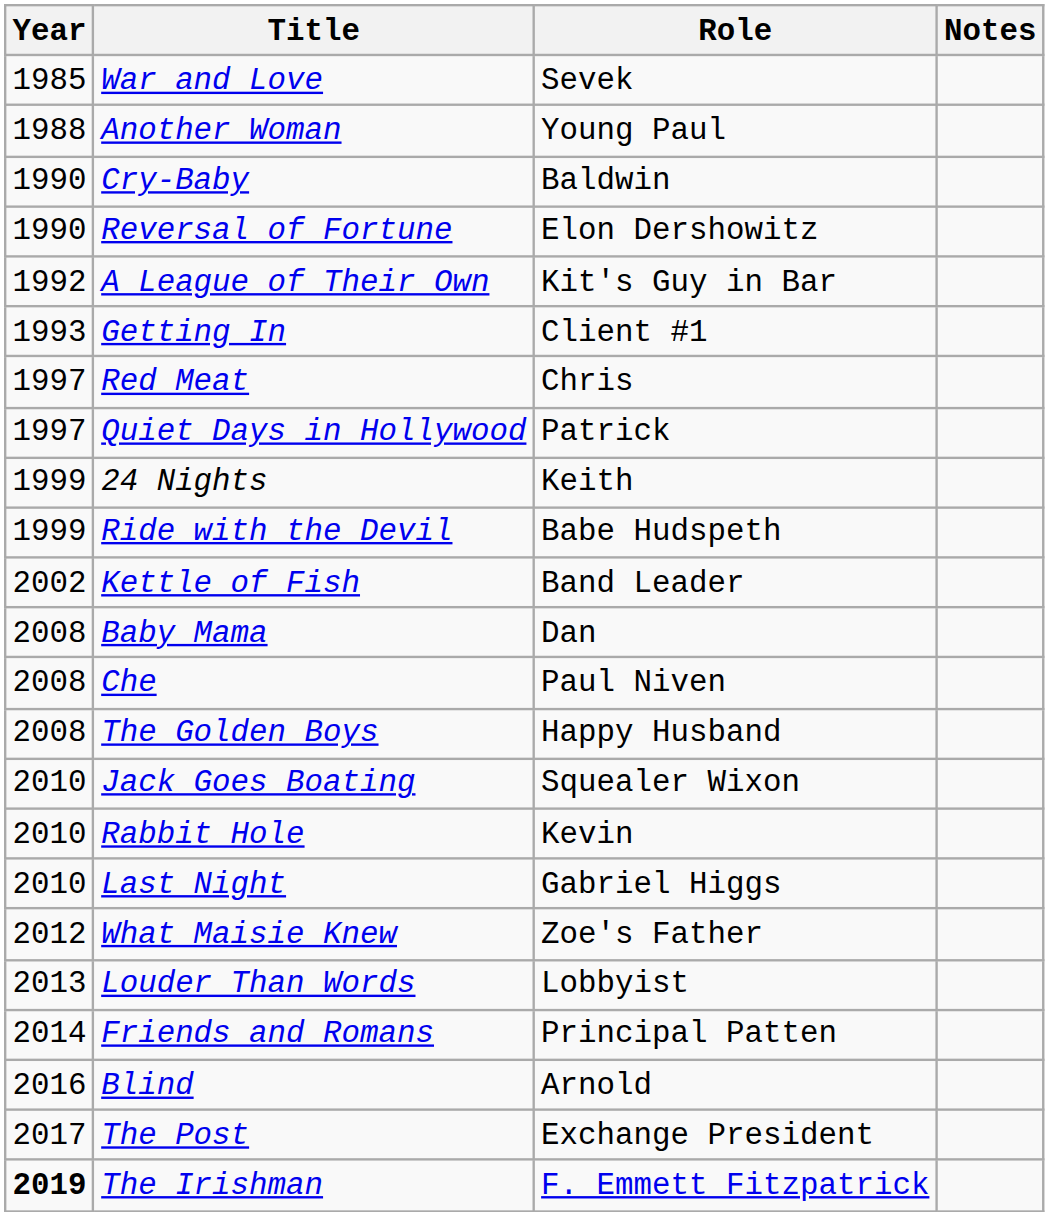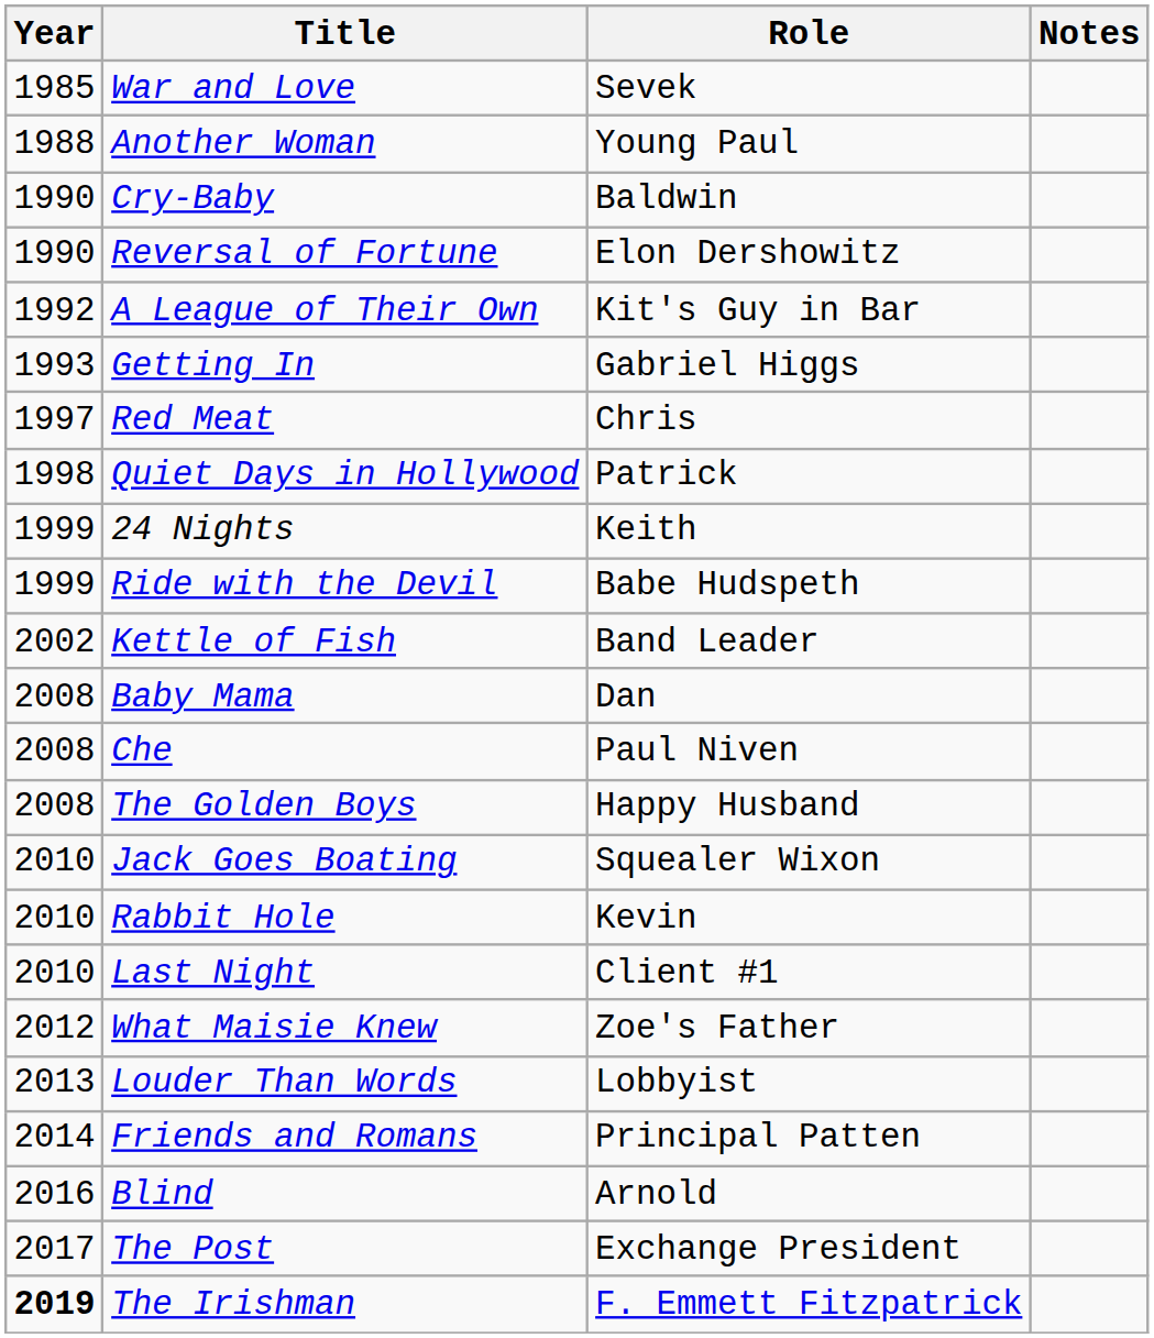Getting In | Role: Client #1 -> Gabriel Higgs
Quiet Days in Hollywood | Year: 1997 -> 1998
Last Night | Role: Gabriel Higgs -> Client #1
